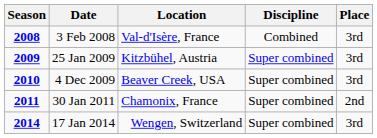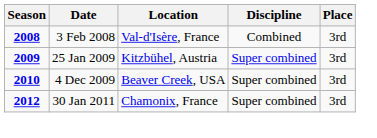30 Jan 2011 | Season: 2011 -> 2012
30 Jan 2011 | Place: 2nd -> 3rd
- row: 2014 | 17 Jan 2014 | Wengen, Switzerland | Super combined | 3rd
